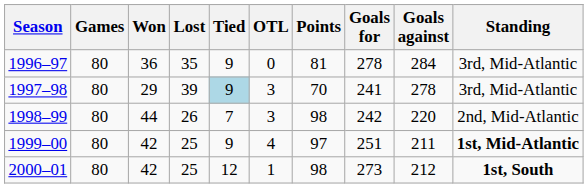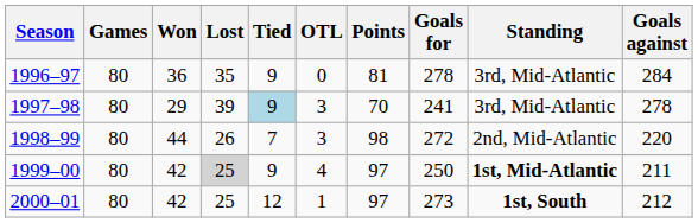columns swapped: Goals against <-> Standing
1998–99 | Goals for: 242 -> 272
1999–00 | Lost: no background -> lightgrey background
1999–00 | Goals for: 251 -> 250
2000–01 | Points: 98 -> 97
